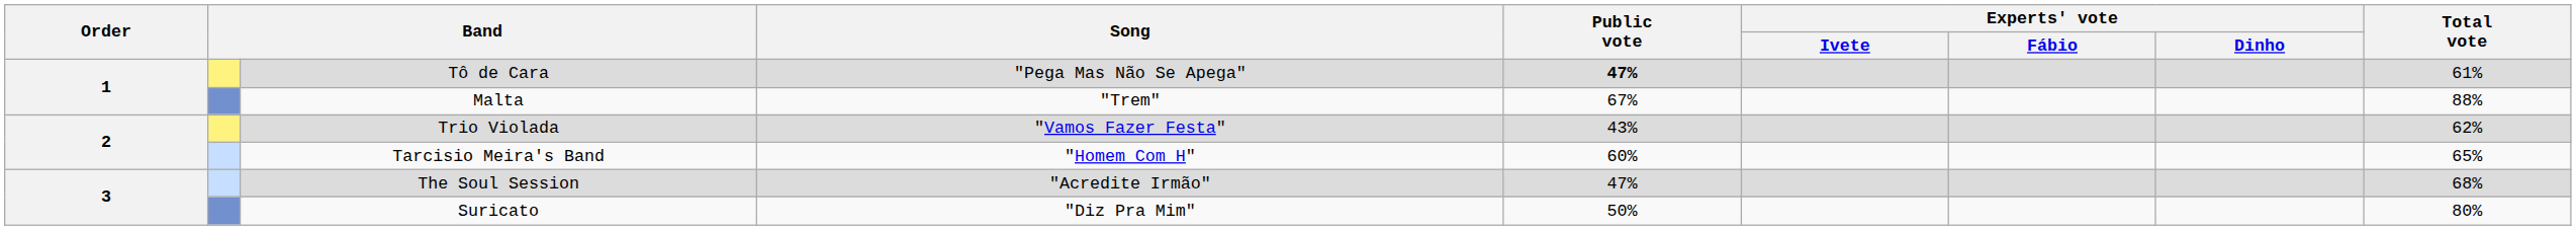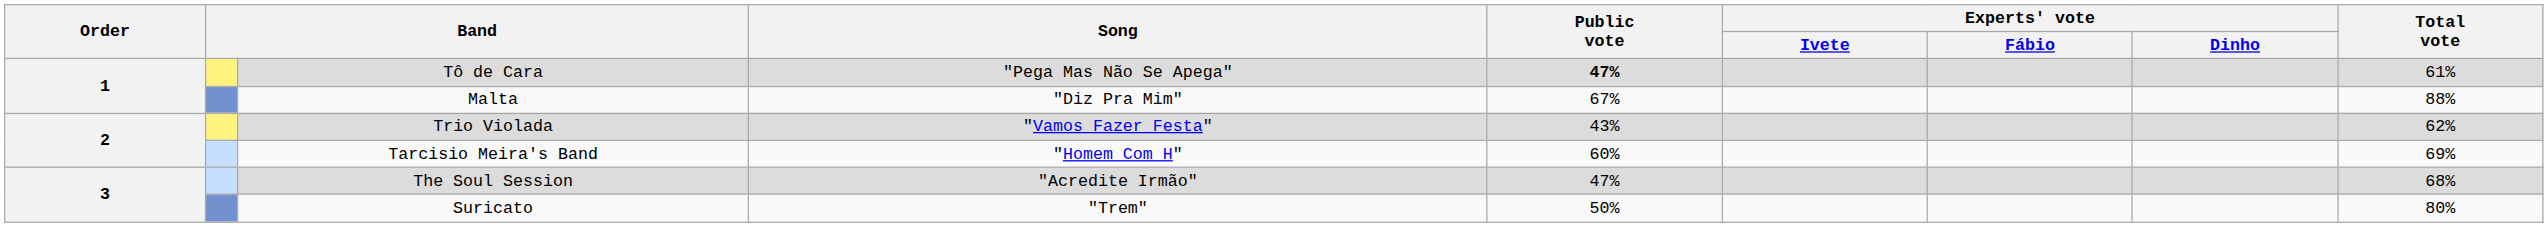Malta | Song: "Trem" -> "Diz Pra Mim"
Tarcisio Meira's Band | Total vote: 65% -> 69%
Suricato | Song: "Diz Pra Mim" -> "Trem"
